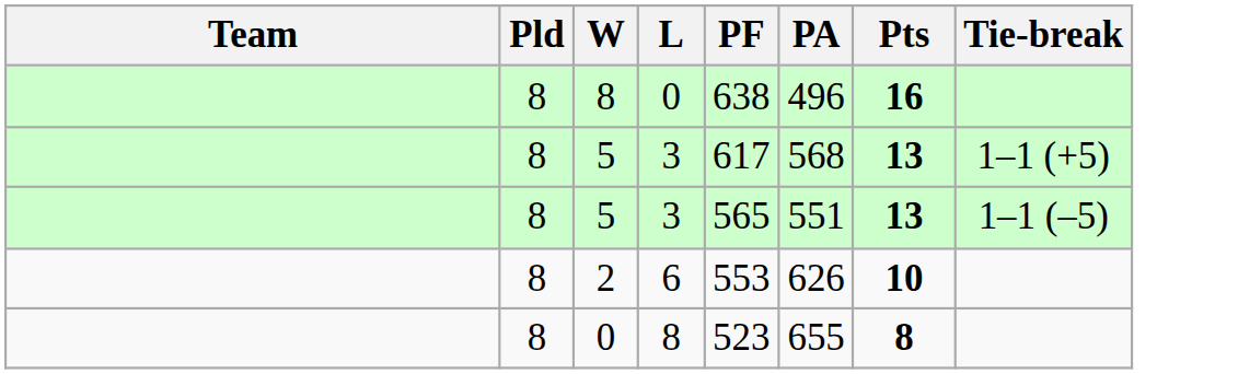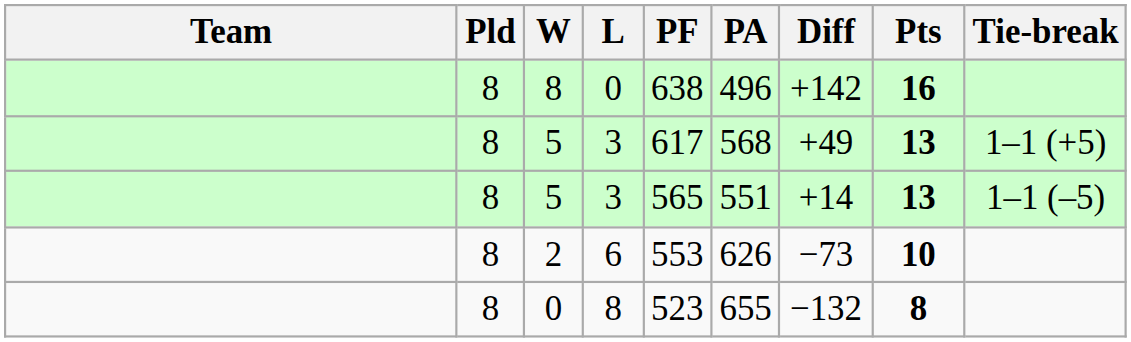+ column: Diff | +142 | +49 | +14 | −73 | −132
